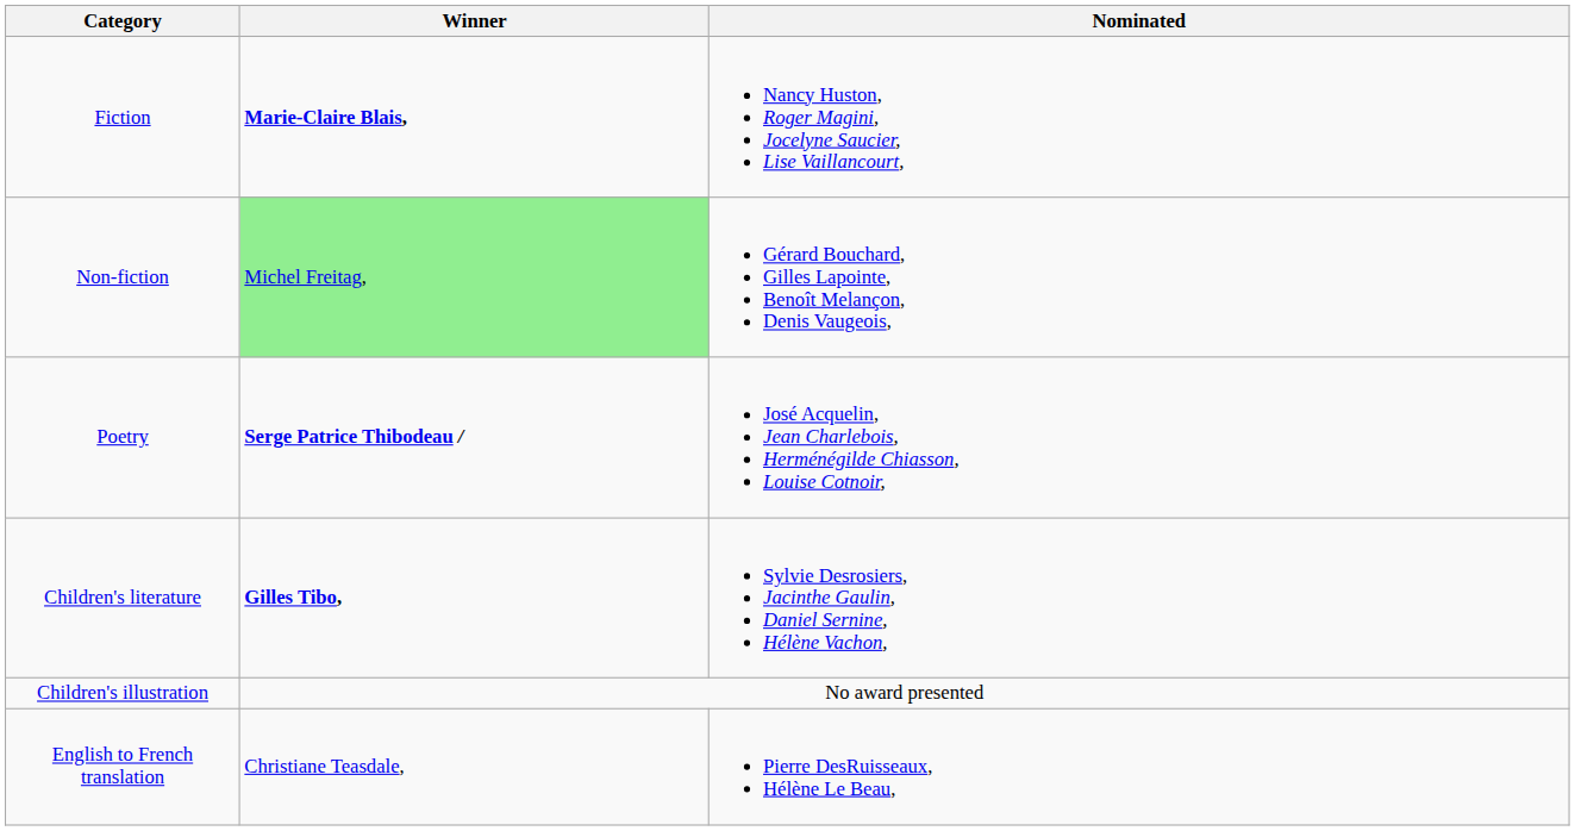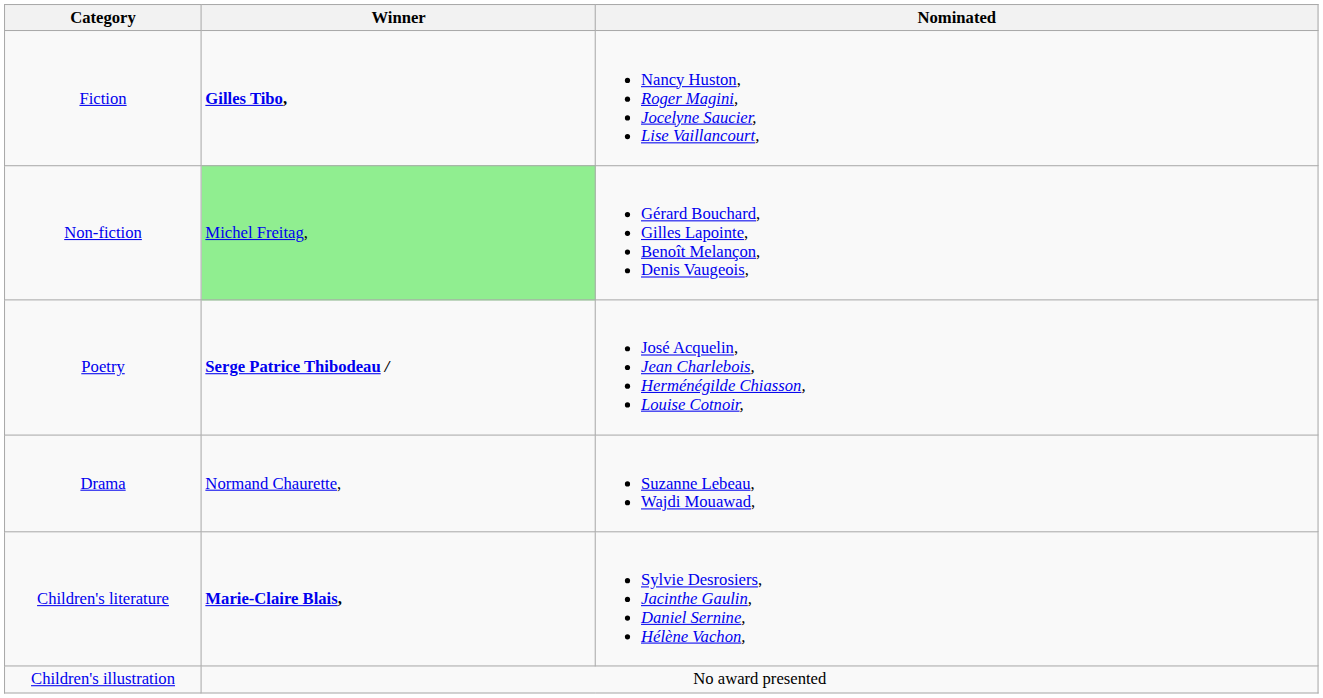Fiction | Winner: Marie-Claire Blais, -> Gilles Tibo,
+ row: Drama | Normand Chaurette, | Suzanne Lebeau, Wajdi Mouawad,
Children's literature | Winner: Gilles Tibo, -> Marie-Claire Blais,
- row: English to French translation | Christiane Teasdale, | Pierre DesRuisseaux, Hélène Le Beau,
